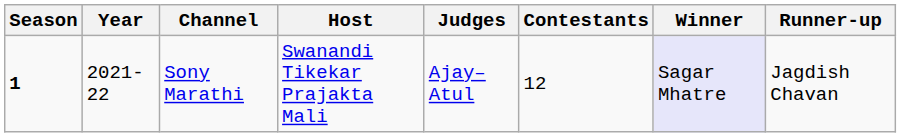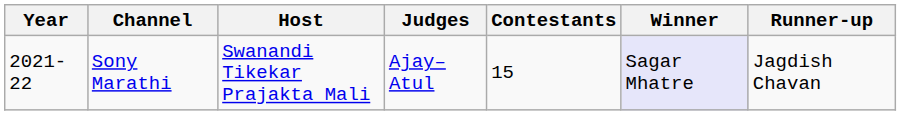- column: Season | 1
Sony Marathi | Contestants: 12 -> 15
